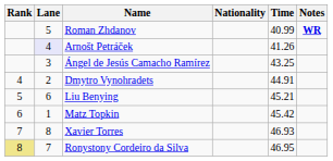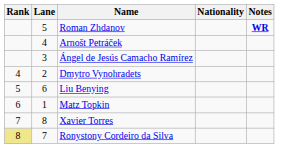- column: Time | 40.99 | 41.26 | 43.25 | 44.91 | 45.21 | 45.42 | 46.93 | 46.95
Arnošt Petráček | Lane: lavender background -> no background
